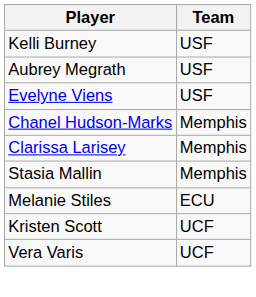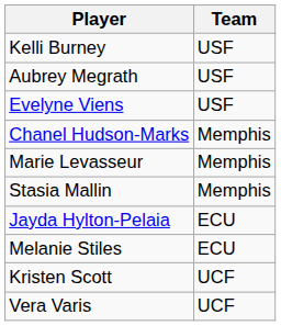- row: Clarissa Larisey | Memphis
+ row: Marie Levasseur | Memphis
+ row: Jayda Hylton-Pelaia | ECU
